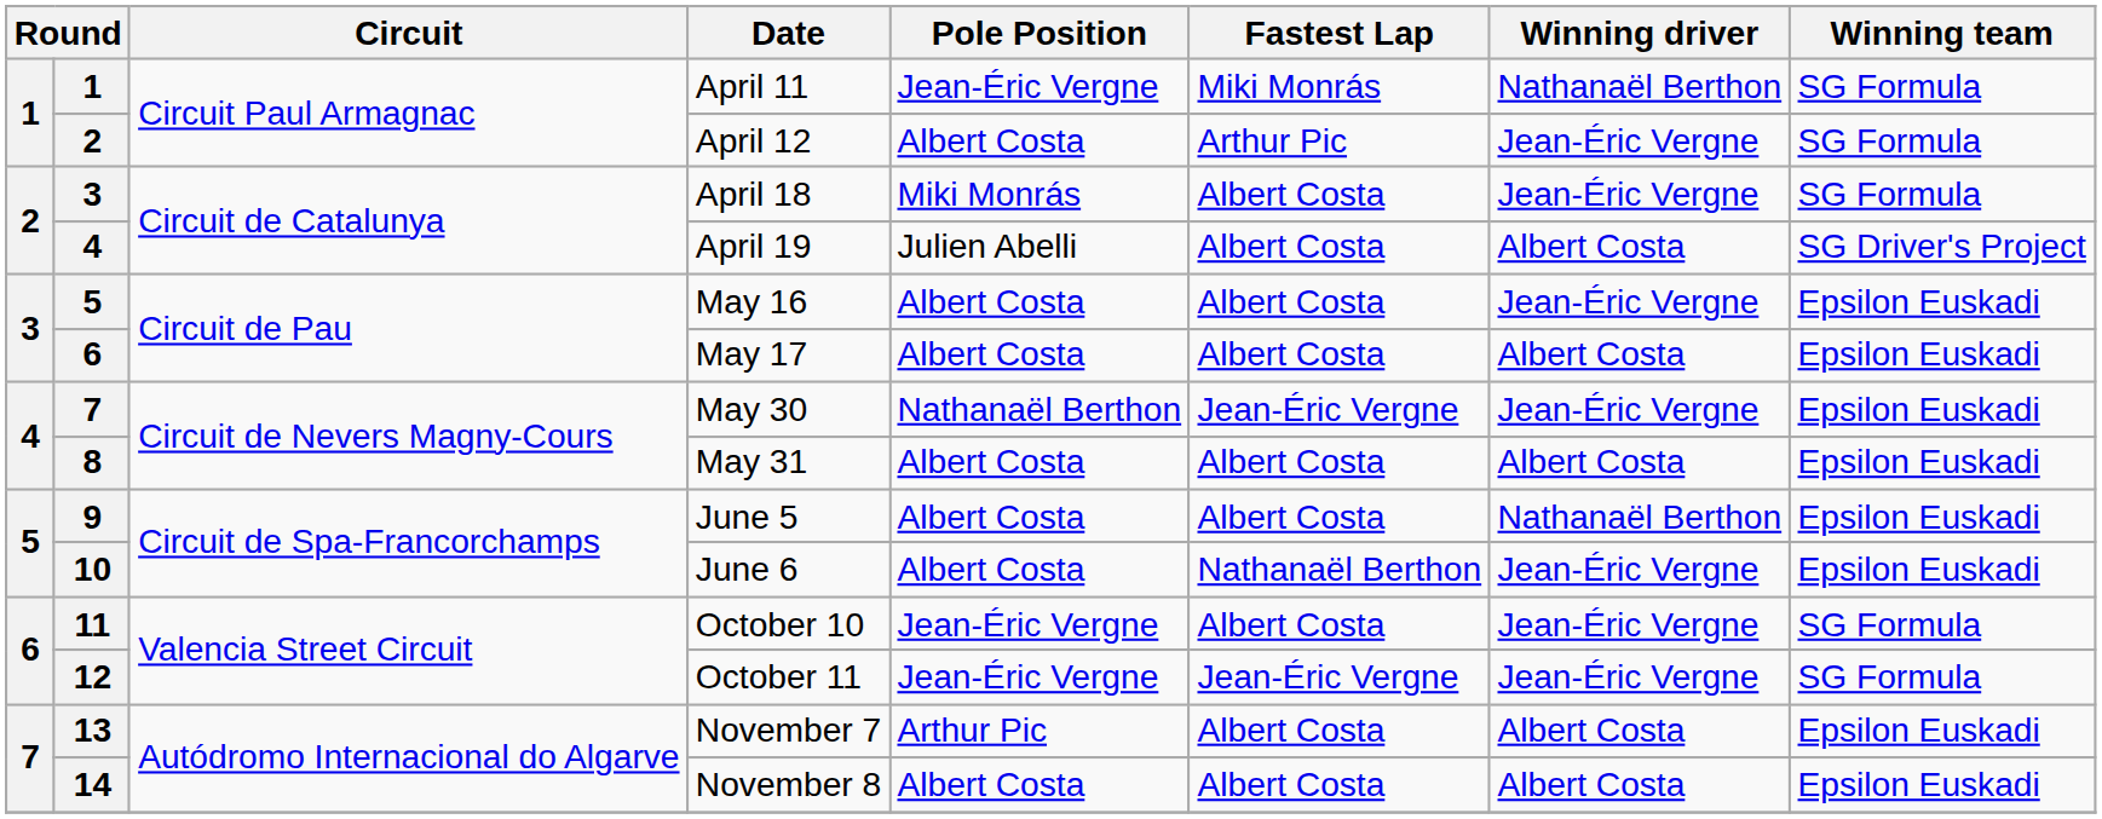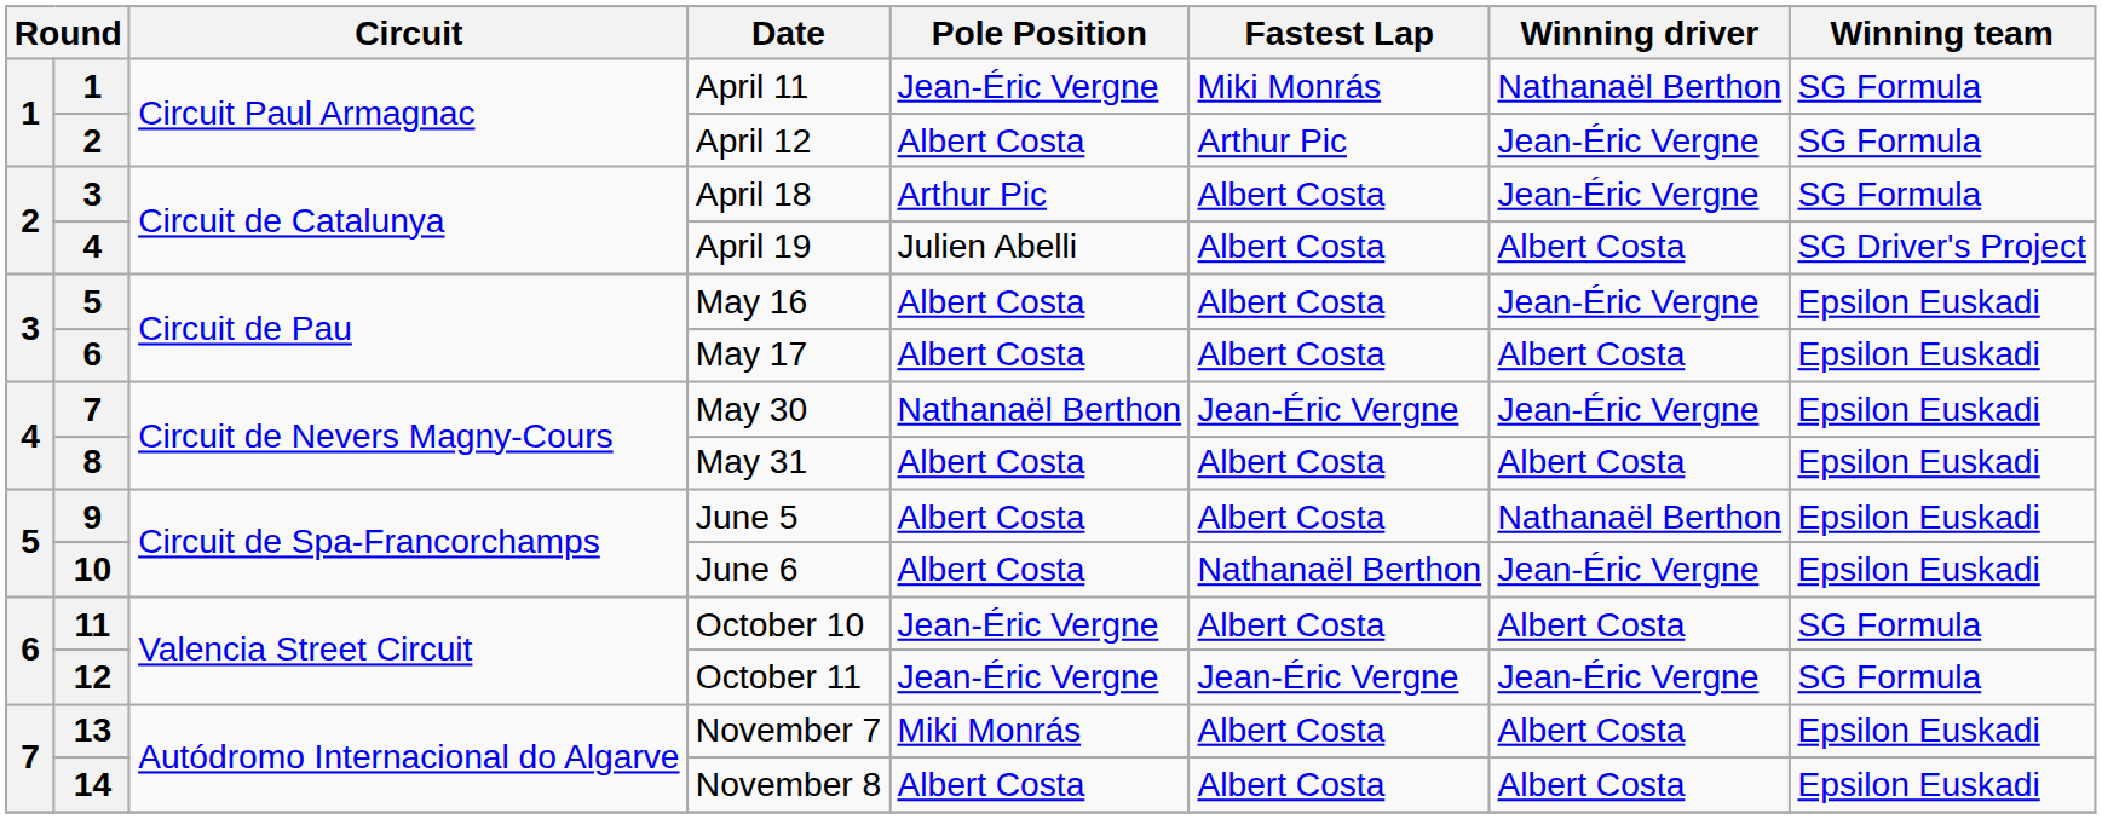April 18 | Pole Position: Miki Monrás -> Arthur Pic
October 10 | Winning driver: Jean-Éric Vergne -> Albert Costa
November 7 | Pole Position: Arthur Pic -> Miki Monrás
